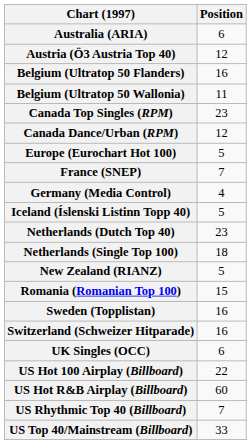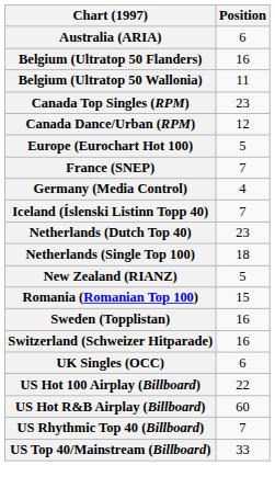- row: Austria (Ö3 Austria Top 40) | 12
Iceland (Íslenski Listinn Topp 40) | Position: 5 -> 7
